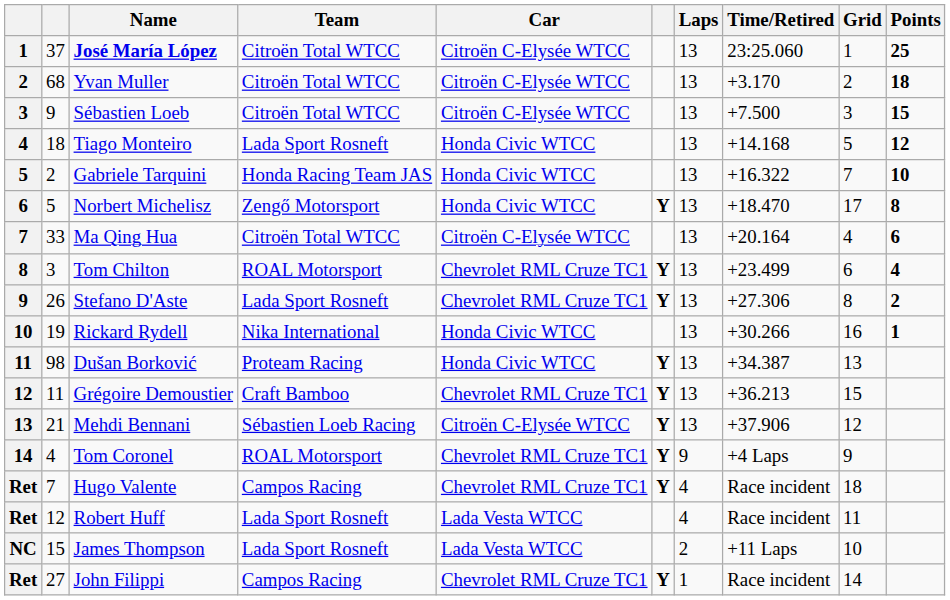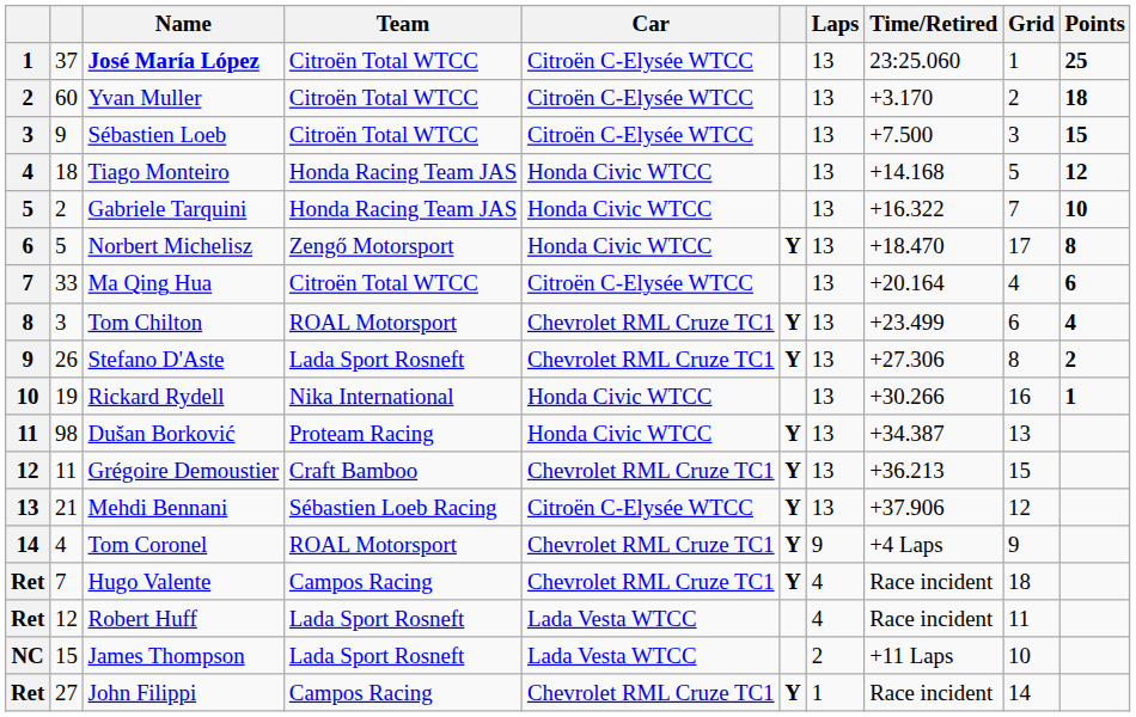Yvan Muller | column 2: 68 -> 60
Tiago Monteiro | Team: Lada Sport Rosneft -> Honda Racing Team JAS
